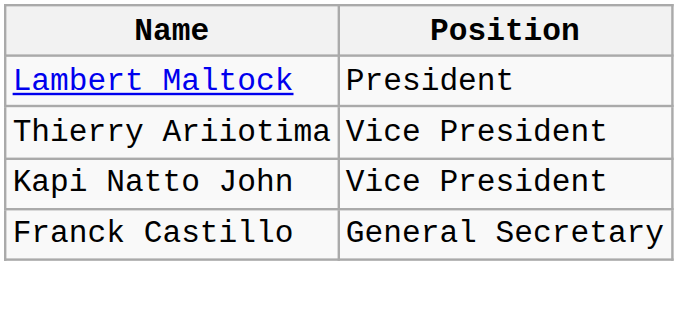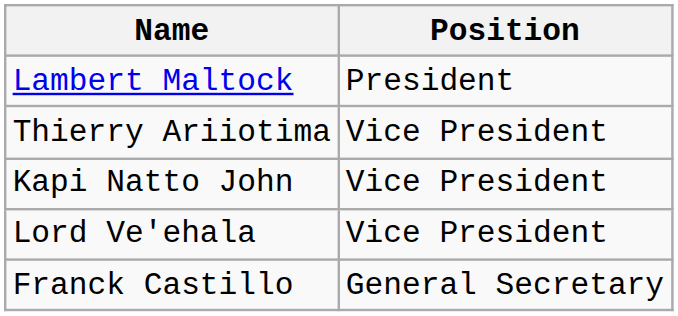+ row: Lord Ve'ehala | Vice President
